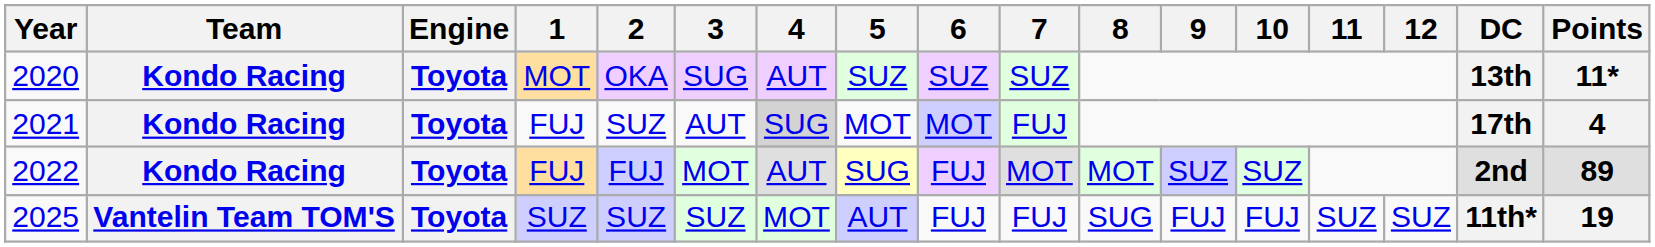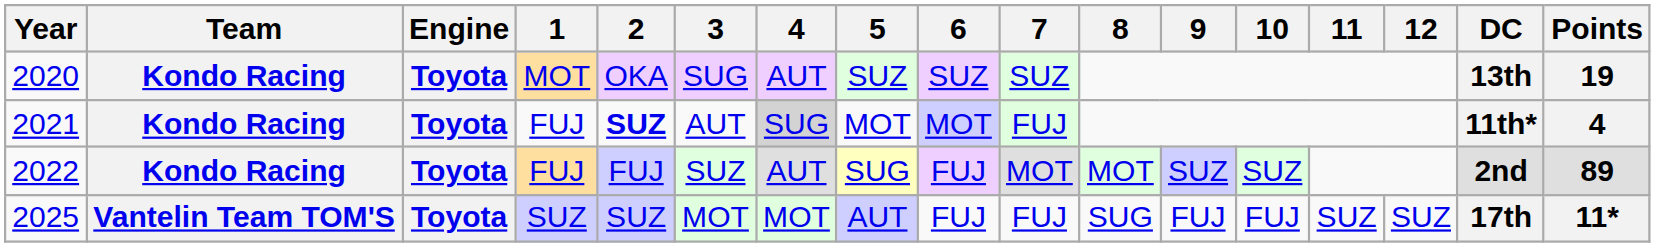2020 | Points: 11* -> 19
2021 | 2: normal -> bold
2021 | DC: 17th -> 11th*
2022 | 3: MOT -> SUZ
2025 | 3: SUZ -> MOT
2025 | DC: 11th* -> 17th
2025 | Points: 19 -> 11*
